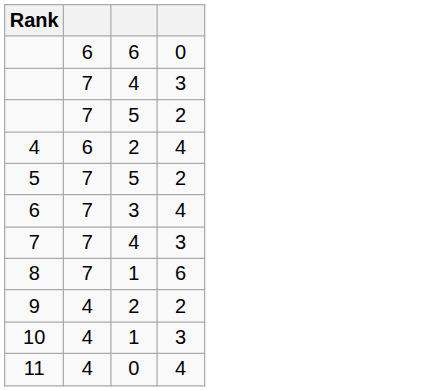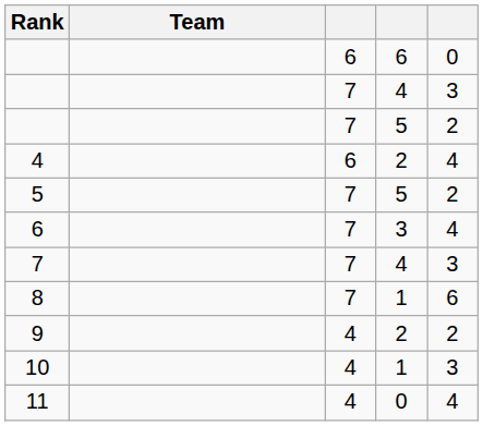+ column: Team
